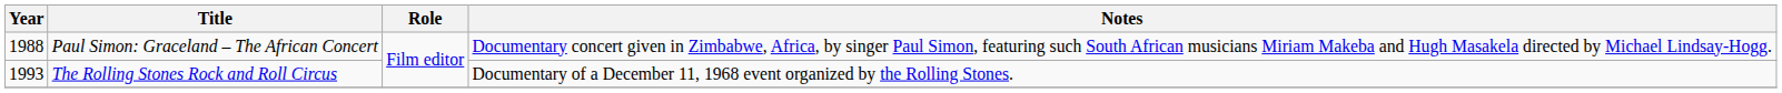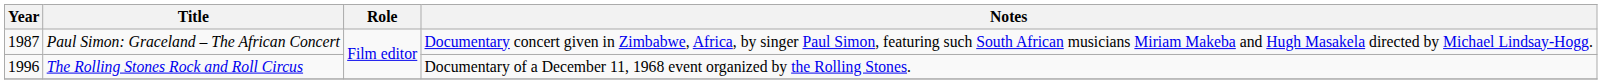Paul Simon: Graceland – The African Concert | Year: 1988 -> 1987
The Rolling Stones Rock and Roll Circus | Year: 1993 -> 1996
